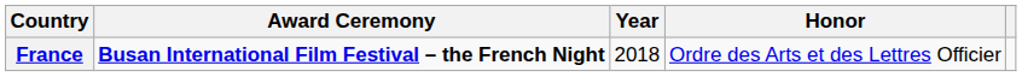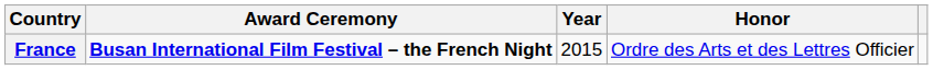France | Year: 2018 -> 2015
